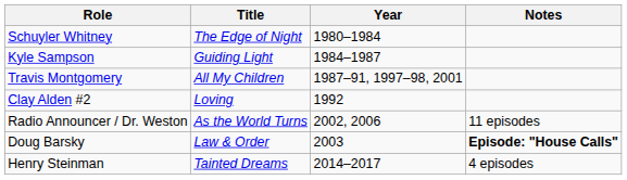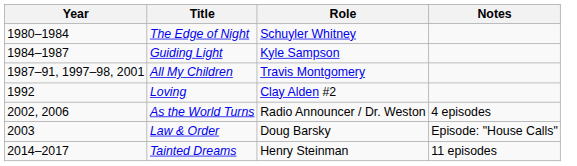columns swapped: Year <-> Role
As the World Turns | Notes: 11 episodes -> 4 episodes
Law & Order | Notes: bold -> normal
Tainted Dreams | Notes: 4 episodes -> 11 episodes
